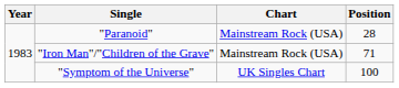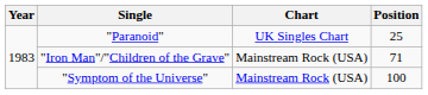"Paranoid" | Chart: Mainstream Rock (USA) -> UK Singles Chart
"Paranoid" | Position: 28 -> 25
"Symptom of the Universe" | Chart: UK Singles Chart -> Mainstream Rock (USA)
